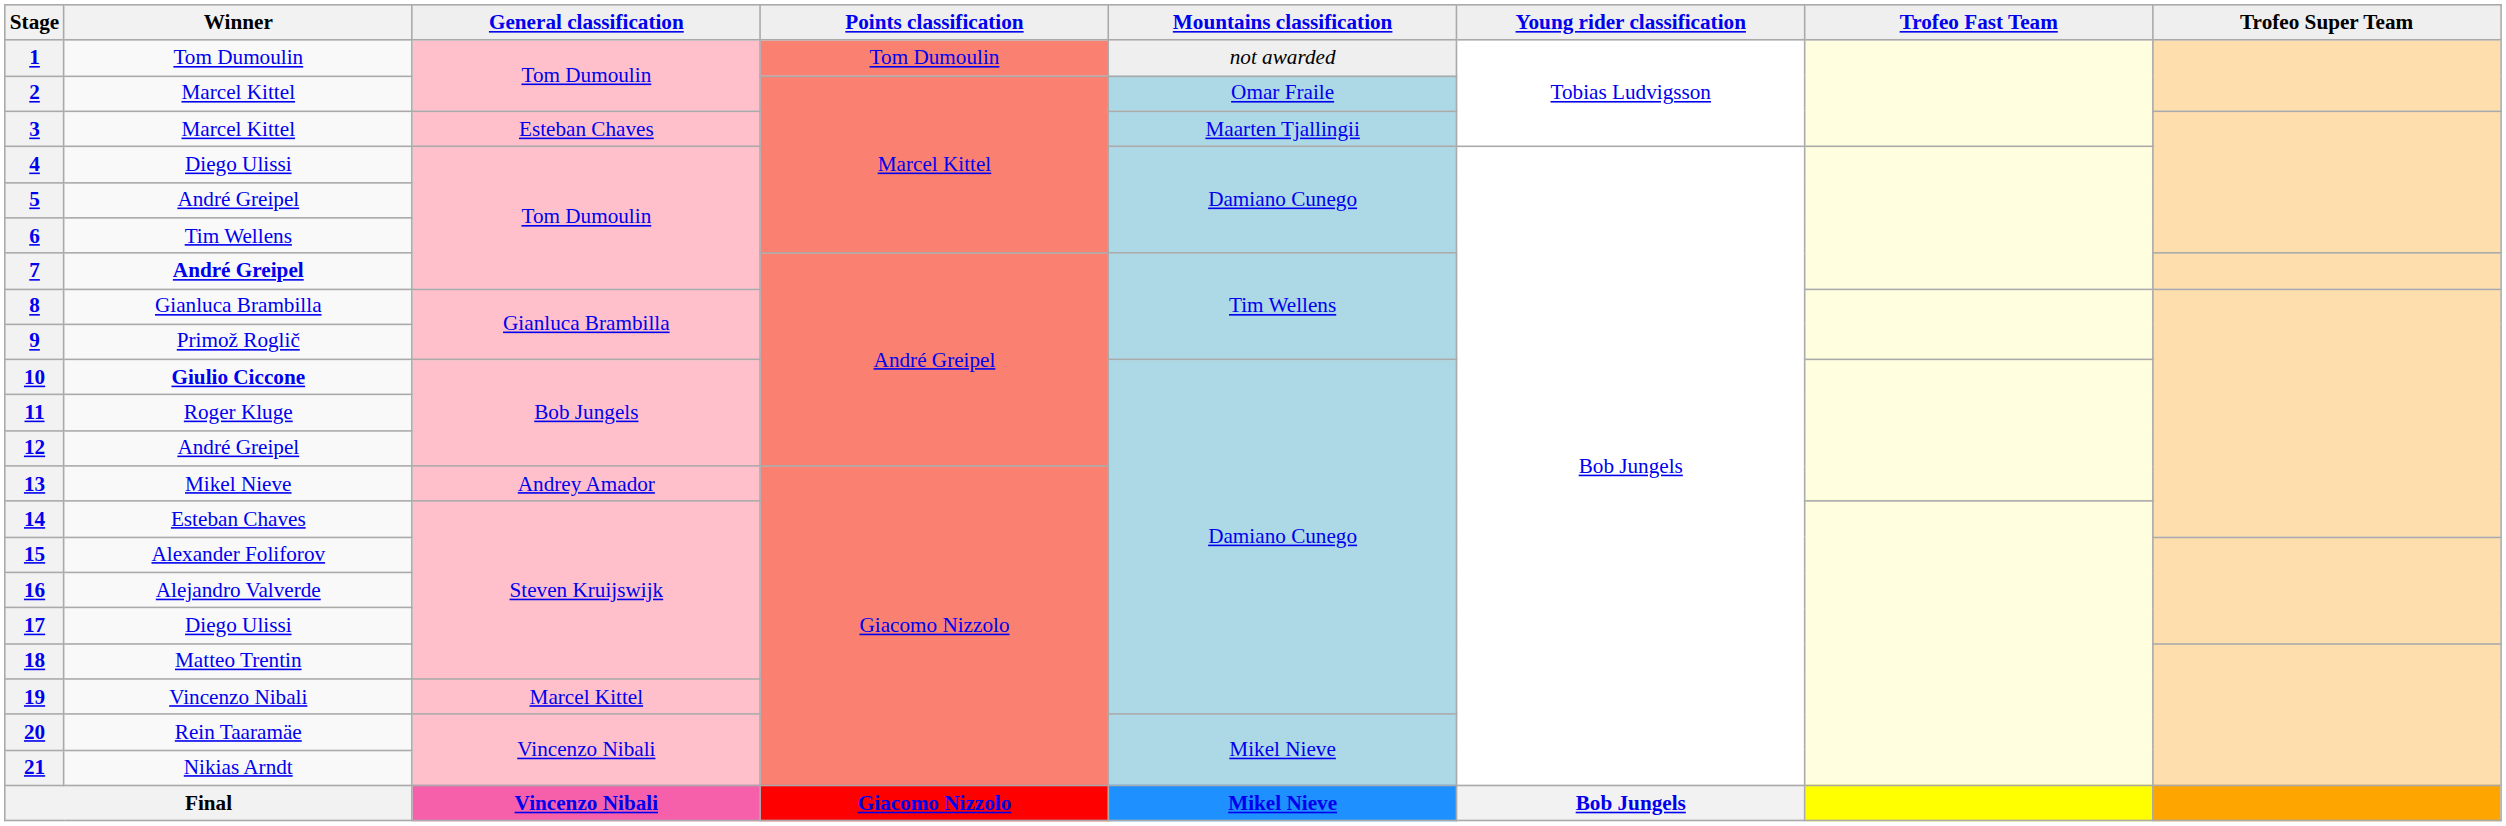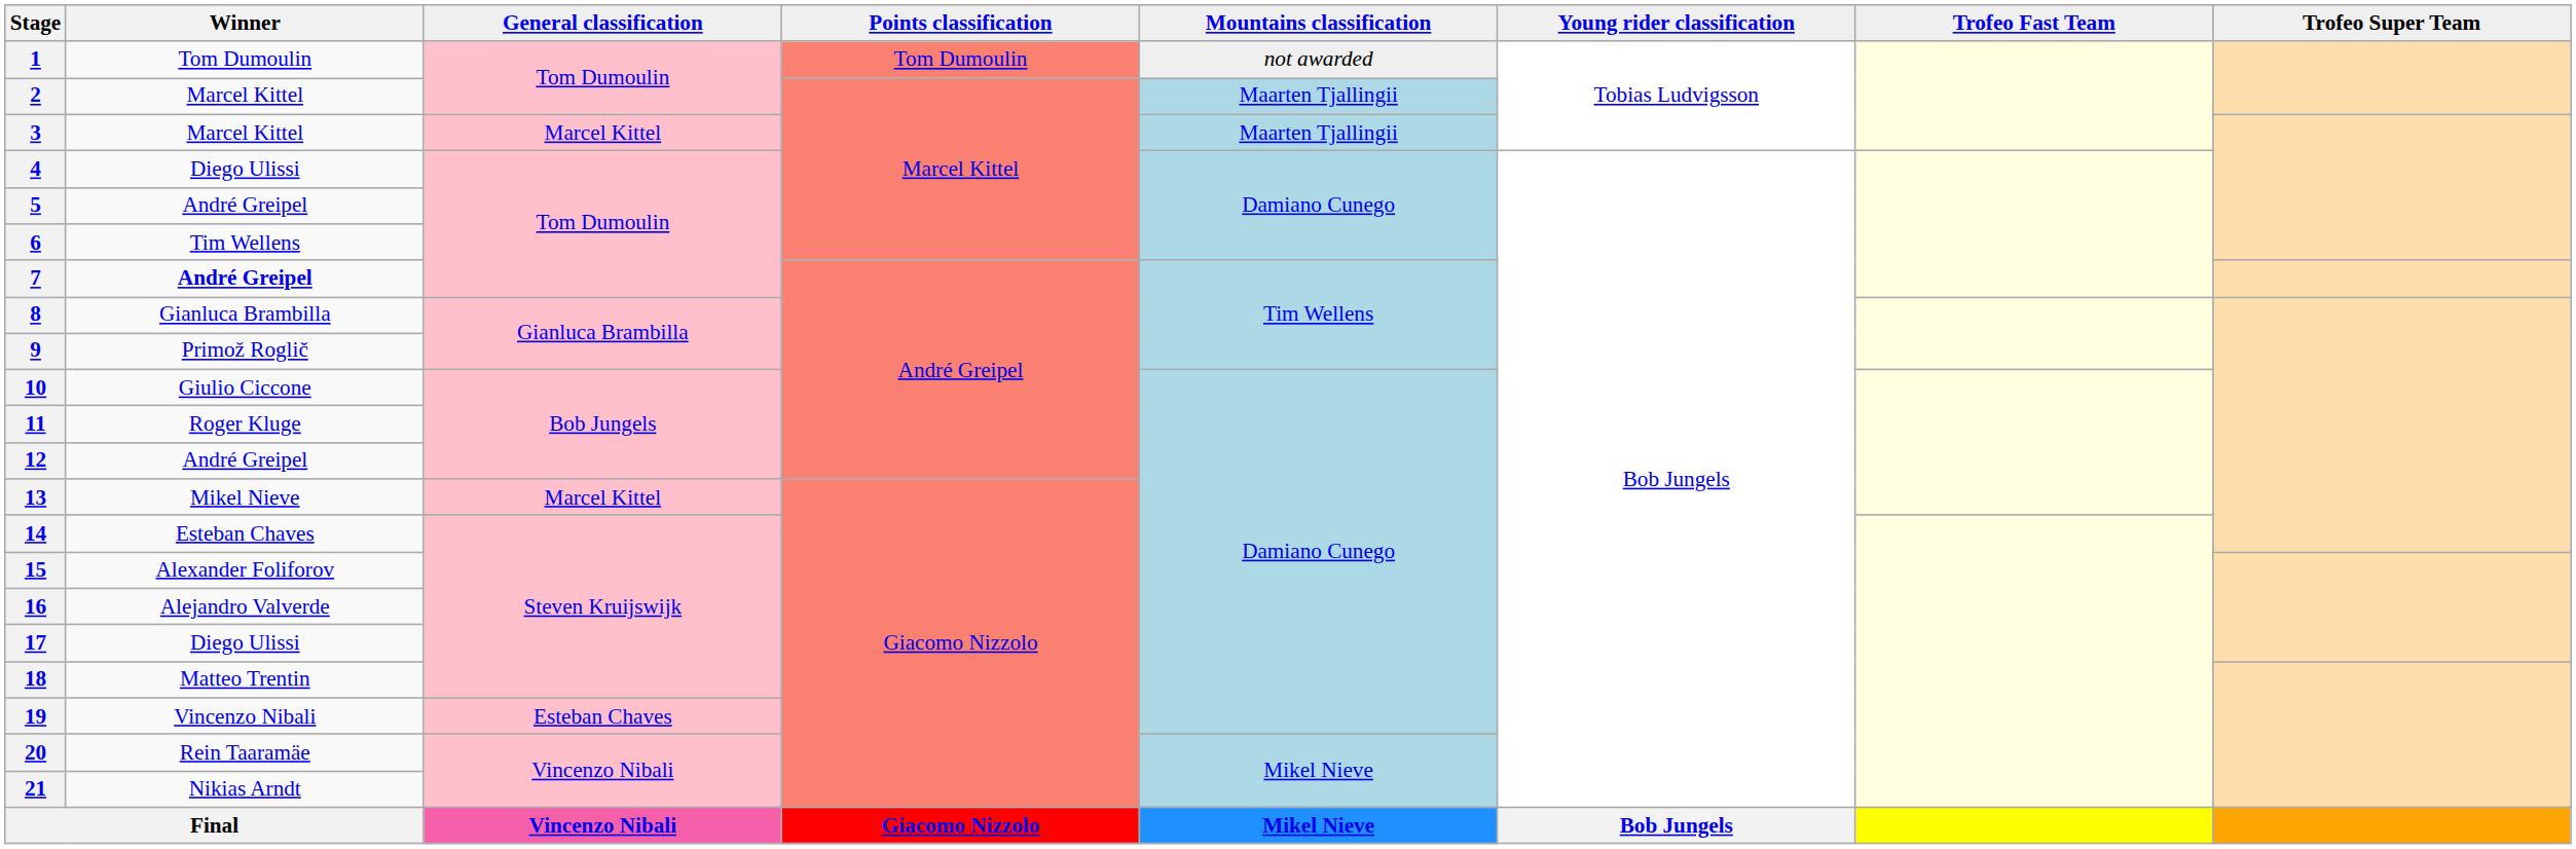2 | Mountains classification: Omar Fraile -> Maarten Tjallingii
3 | General classification: Esteban Chaves -> Marcel Kittel
10 | Winner: bold -> normal
13 | General classification: Andrey Amador -> Marcel Kittel
19 | General classification: Marcel Kittel -> Esteban Chaves
